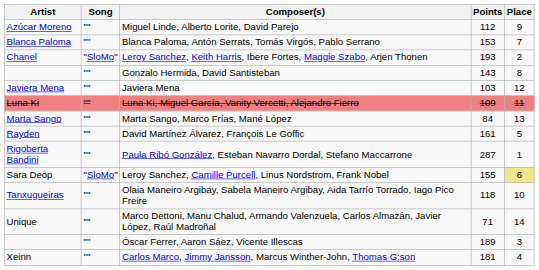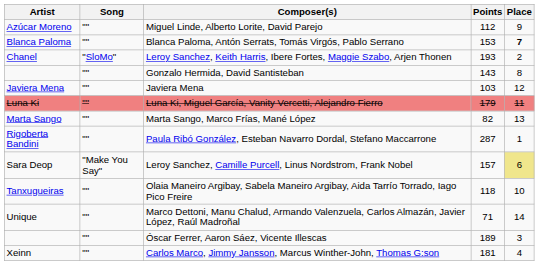Blanca Paloma, Antón Serrats, Tomás Virgós, Pablo Serrano | Place: normal -> bold
Luna Ki, Miguel García, Vanity Vercetti, Alejandro Fierro | Points: 109 -> 179
Marta Sango, Marco Frías, Mané López | Points: 84 -> 82
- row: Rayden | "" | David Martínez Álvarez, François Le Goffic | 161 | 5
Leroy Sanchez, Camille Purcell, Linus Nordstrom, Frank Nobel | Song: "SloMo" -> "Make You Say"
Leroy Sanchez, Camille Purcell, Linus Nordstrom, Frank Nobel | Points: 155 -> 157
